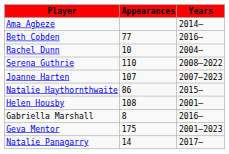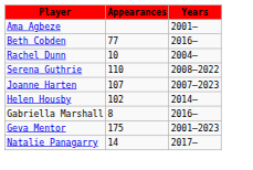Ama Agbeze | Years: 2014– -> 2001–
- row: Natalie Haythornthwaite | 86 | 2015–
Helen Housby | Appearances: 108 -> 102
Helen Housby | Years: 2001– -> 2014–
